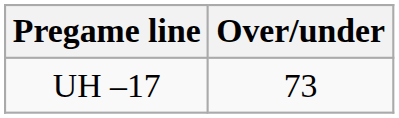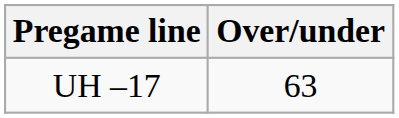UH –17 | Over/under: 73 -> 63
